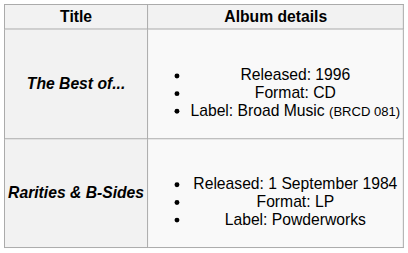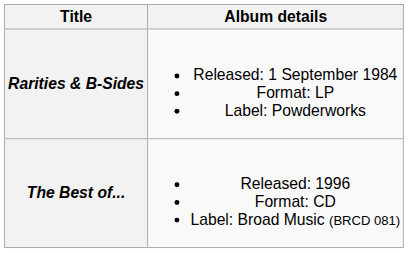rows swapped: Rarities & B-Sides <-> The Best of...
